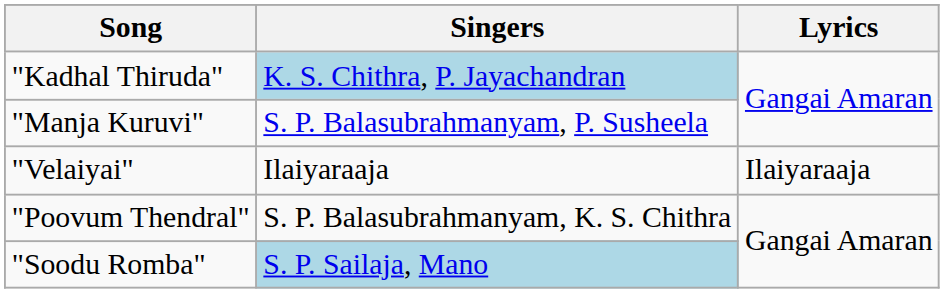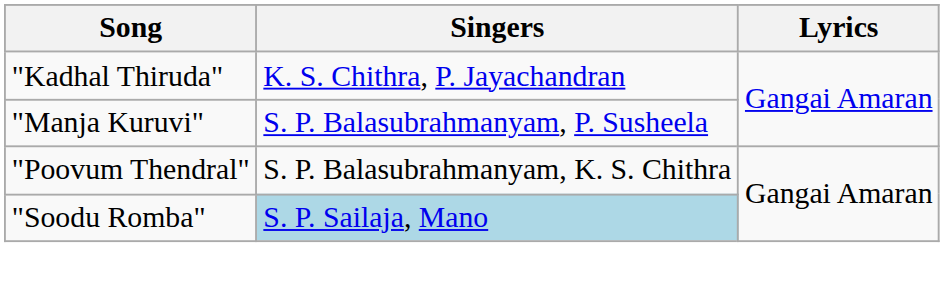"Kadhal Thiruda" | Singers: lightblue background -> no background
- row: "Velaiyai" | Ilaiyaraaja | Ilaiyaraaja
